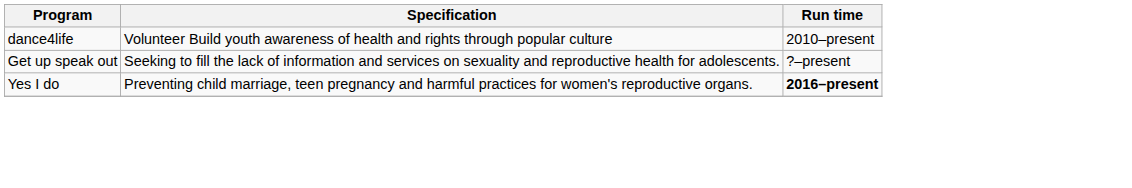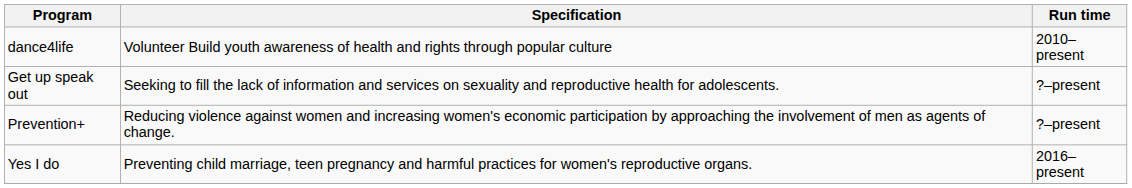+ row: Prevention+ | Reducing violence against women and increasing women's economic participation by approaching the involvement of men as agents of change. | ?–present
Yes I do | Run time: bold -> normal
